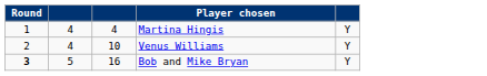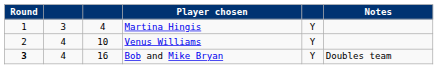+ column: Notes | Doubles team
Martina Hingis | column 2: 4 -> 3
Bob and Mike Bryan | column 2: 5 -> 4
